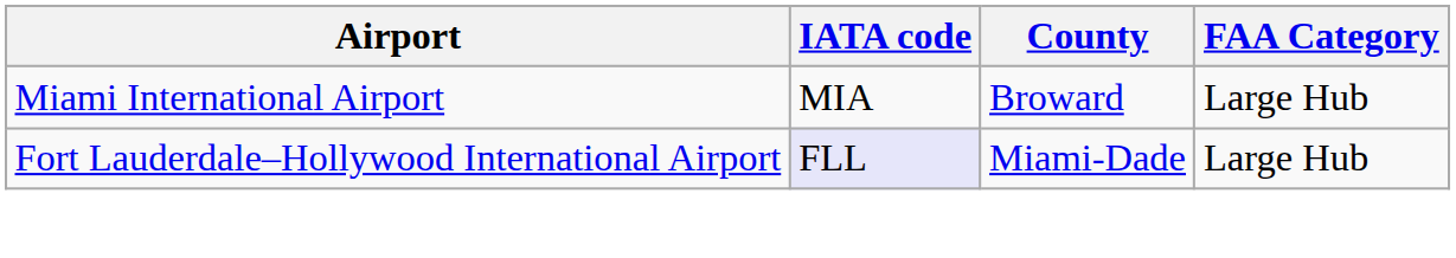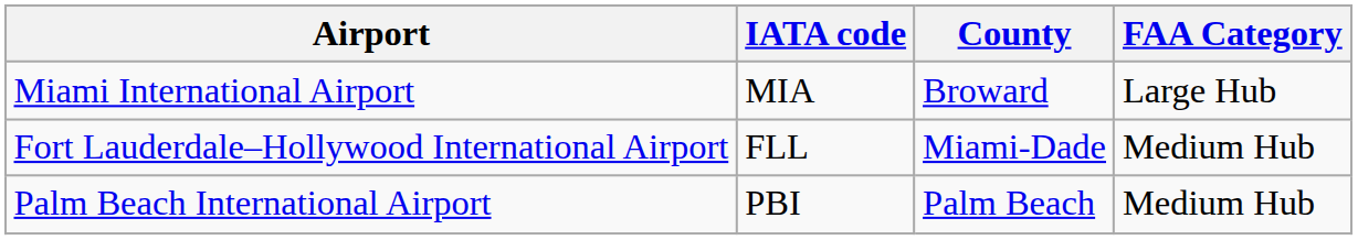Fort Lauderdale–Hollywood International Airport | IATA code: lavender background -> no background
Fort Lauderdale–Hollywood International Airport | FAA Category: Large Hub -> Medium Hub
+ row: Palm Beach International Airport | PBI | Palm Beach | Medium Hub
